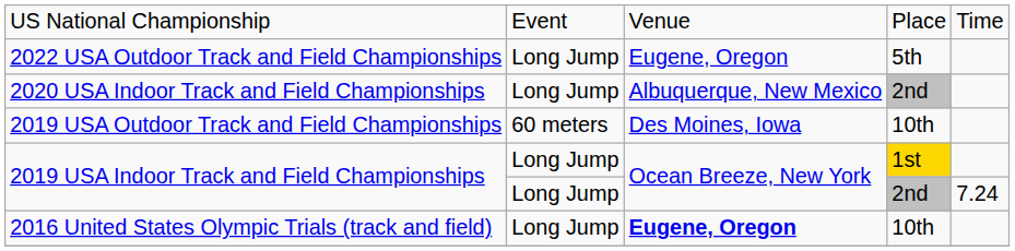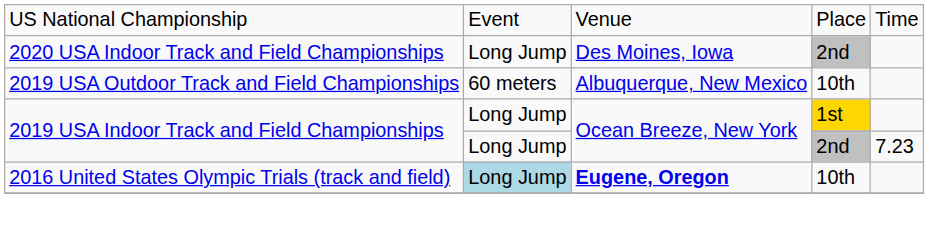- row: 2022 USA Outdoor Track and Field Championships | Long Jump | Eugene, Oregon | 5th
2020 USA Indoor Track and Field Championships | column 3: Albuquerque, New Mexico -> Des Moines, Iowa
2019 USA Outdoor Track and Field Championships | column 3: Des Moines, Iowa -> Albuquerque, New Mexico
2019 USA Indoor Track and Field Championships / 2nd | column 5: 7.24 -> 7.23
2016 United States Olympic Trials (track and field) | column 2: no background -> lightblue background
